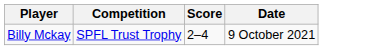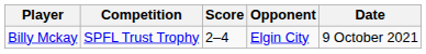+ column: Opponent | Elgin City
